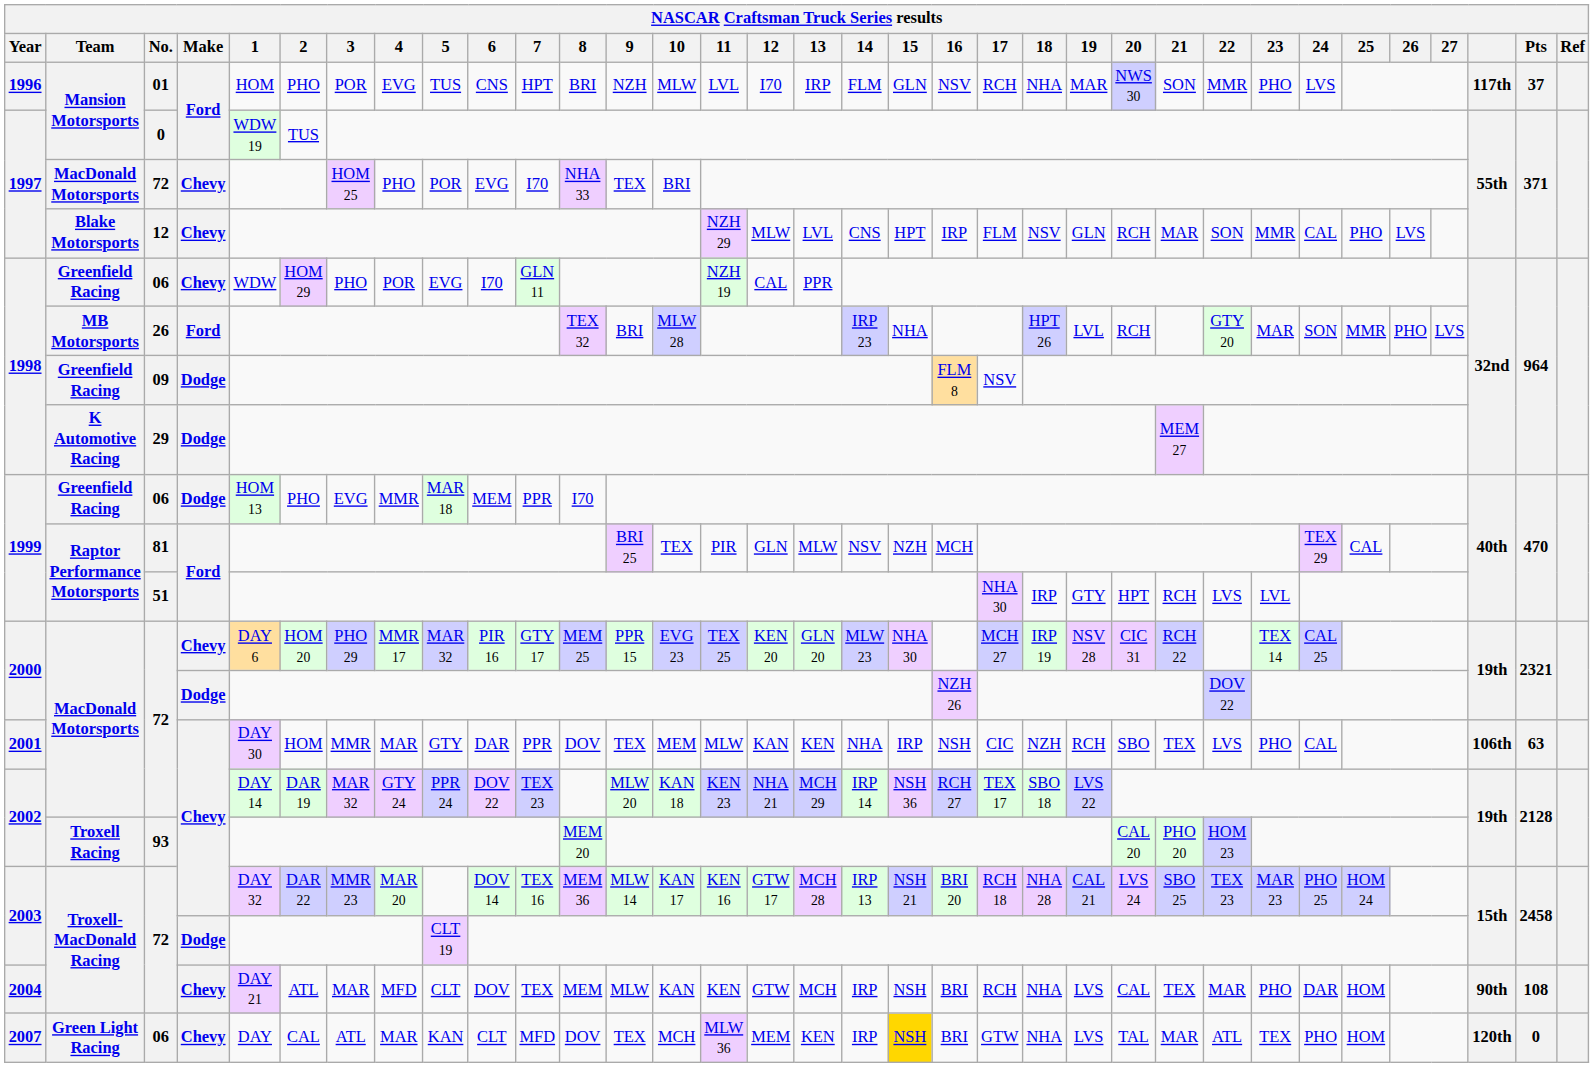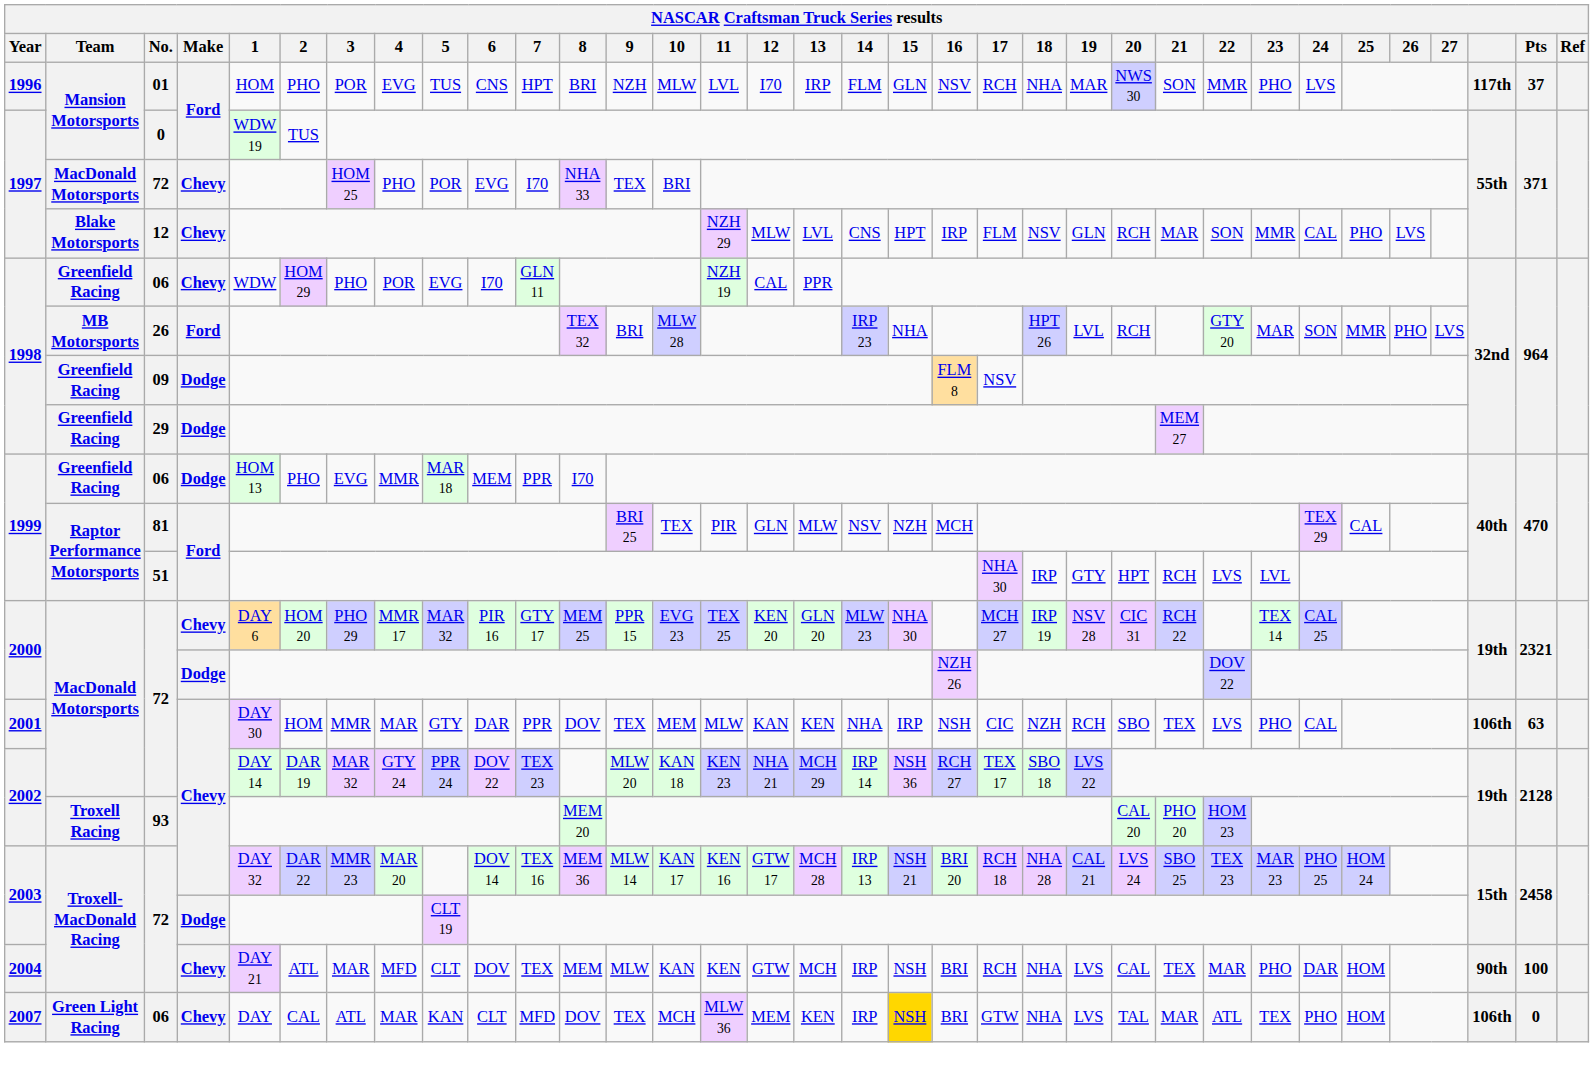29 | Team: K Automotive Racing -> Greenfield Racing
2004 / 72 | Pts: 108 -> 100
2007 / 06 | column 32: 120th -> 106th
